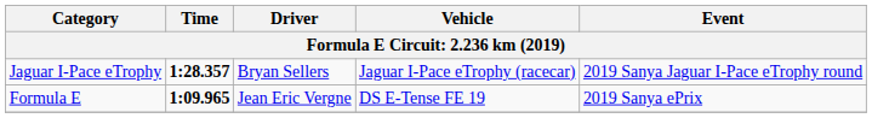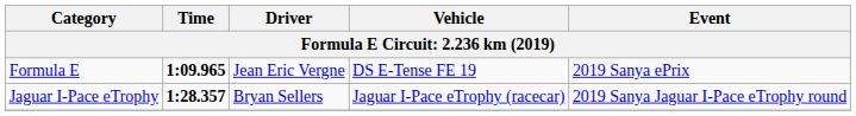rows swapped: Formula E <-> Jaguar I-Pace eTrophy
